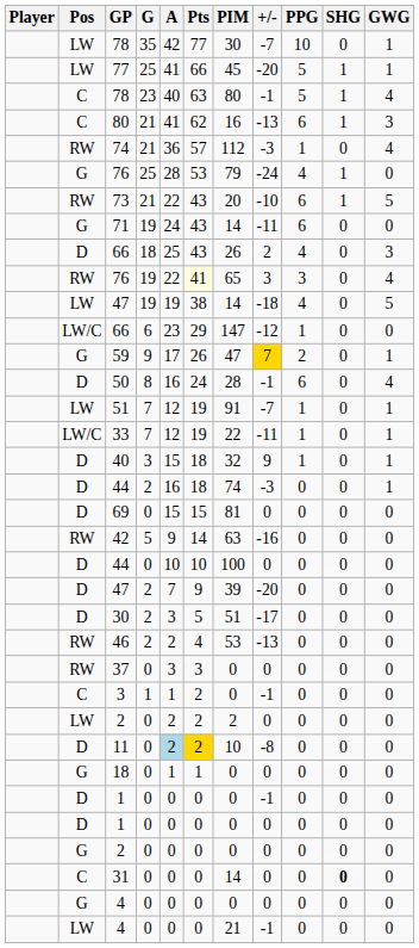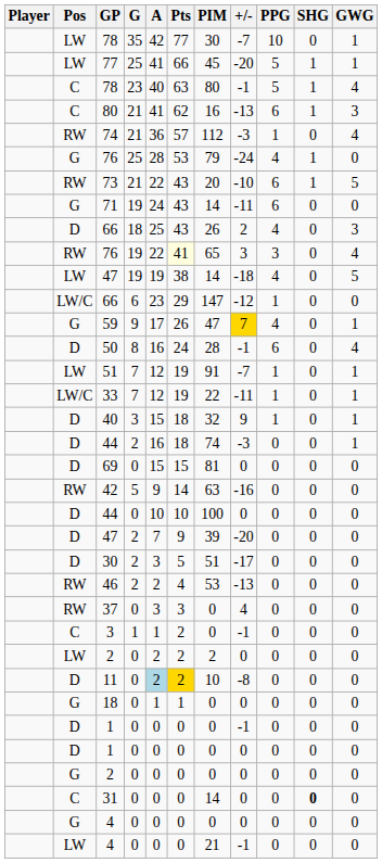59 | PPG: 2 -> 4
37 | +/-: 0 -> 4
